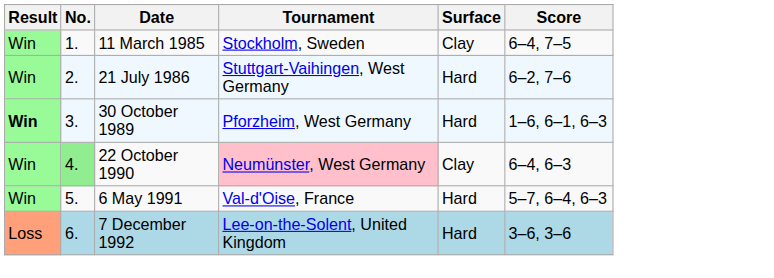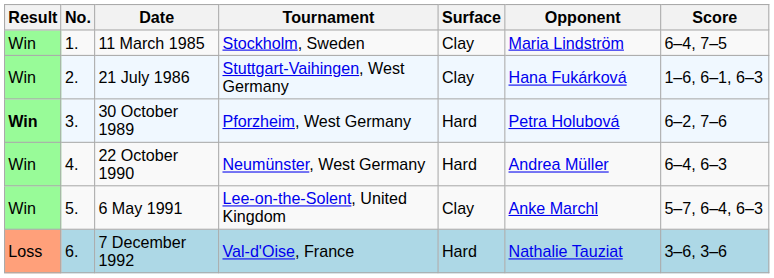+ column: Opponent | Maria Lindström | Hana Fukárková | Petra Holubová | Andrea Müller | Anke Marchl | Nathalie Tauziat
21 July 1986 | Surface: Hard -> Clay
21 July 1986 | Score: 6–2, 7–6 -> 1–6, 6–1, 6–3
30 October 1989 | Score: 1–6, 6–1, 6–3 -> 6–2, 7–6
22 October 1990 | No.: lightgreen background -> no background
22 October 1990 | Tournament: pink background -> no background
22 October 1990 | Surface: Clay -> Hard
6 May 1991 | Tournament: Val-d'Oise, France -> Lee-on-the-Solent, United Kingdom
6 May 1991 | Surface: Hard -> Clay
7 December 1992 | Tournament: Lee-on-the-Solent, United Kingdom -> Val-d'Oise, France
